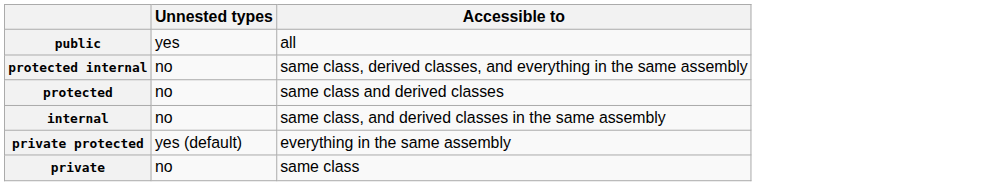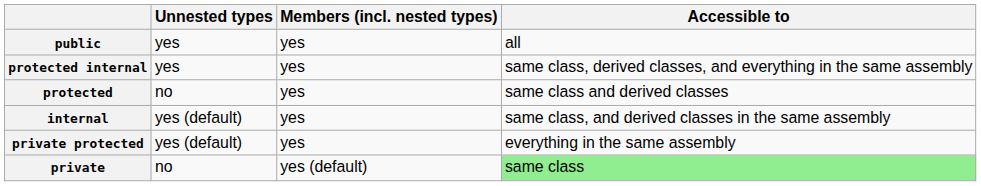+ column: Members (incl. nested types) | yes | yes | yes | yes | yes | yes (default)
protected internal | Unnested types: no -> yes
internal | Unnested types: no -> yes (default)
private | Accessible to: no background -> lightgreen background
